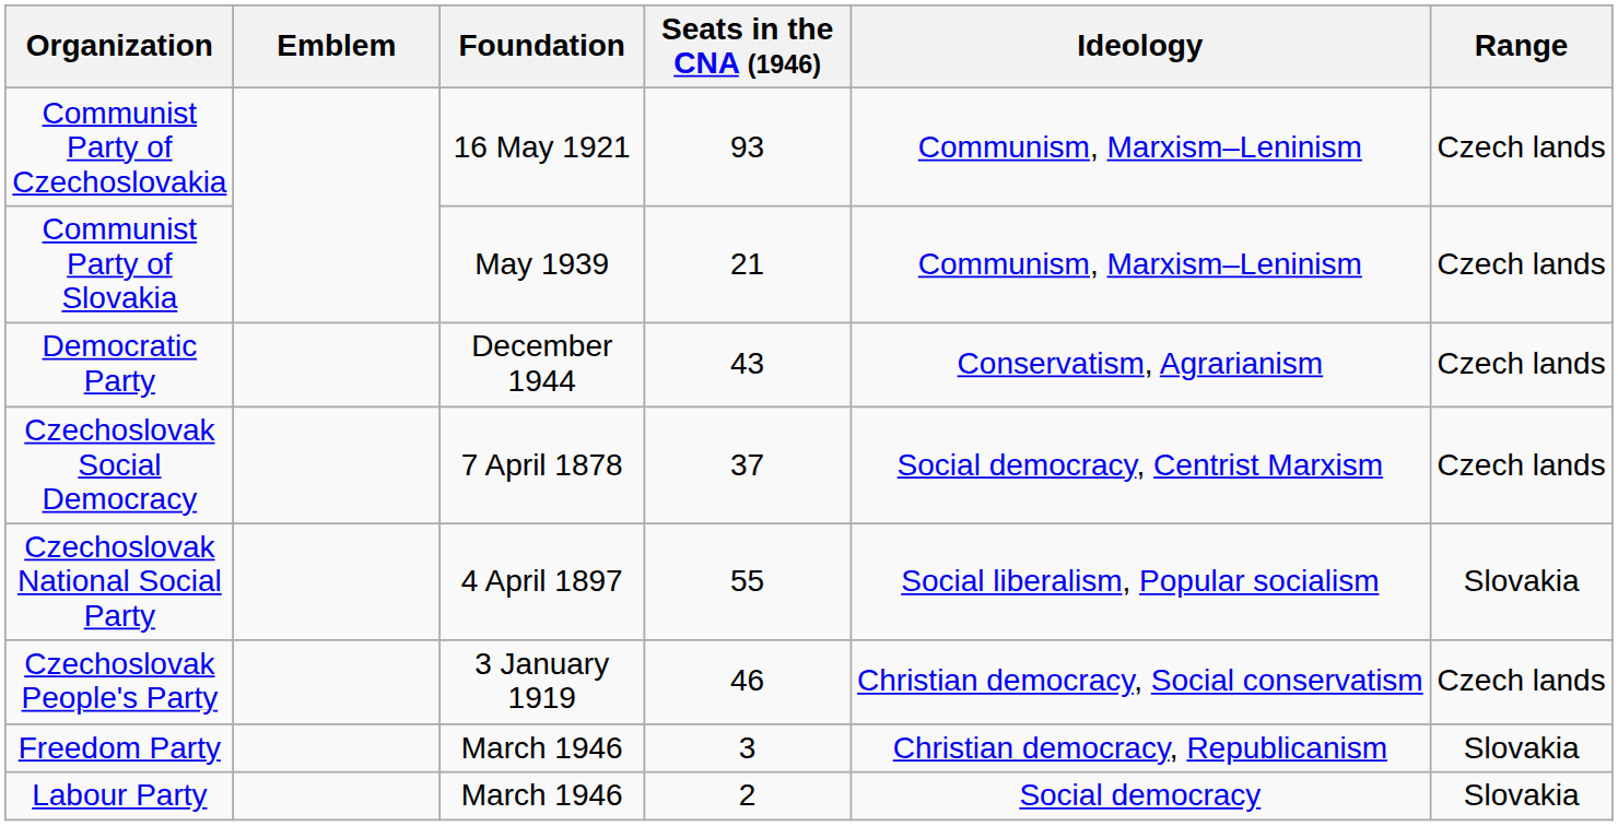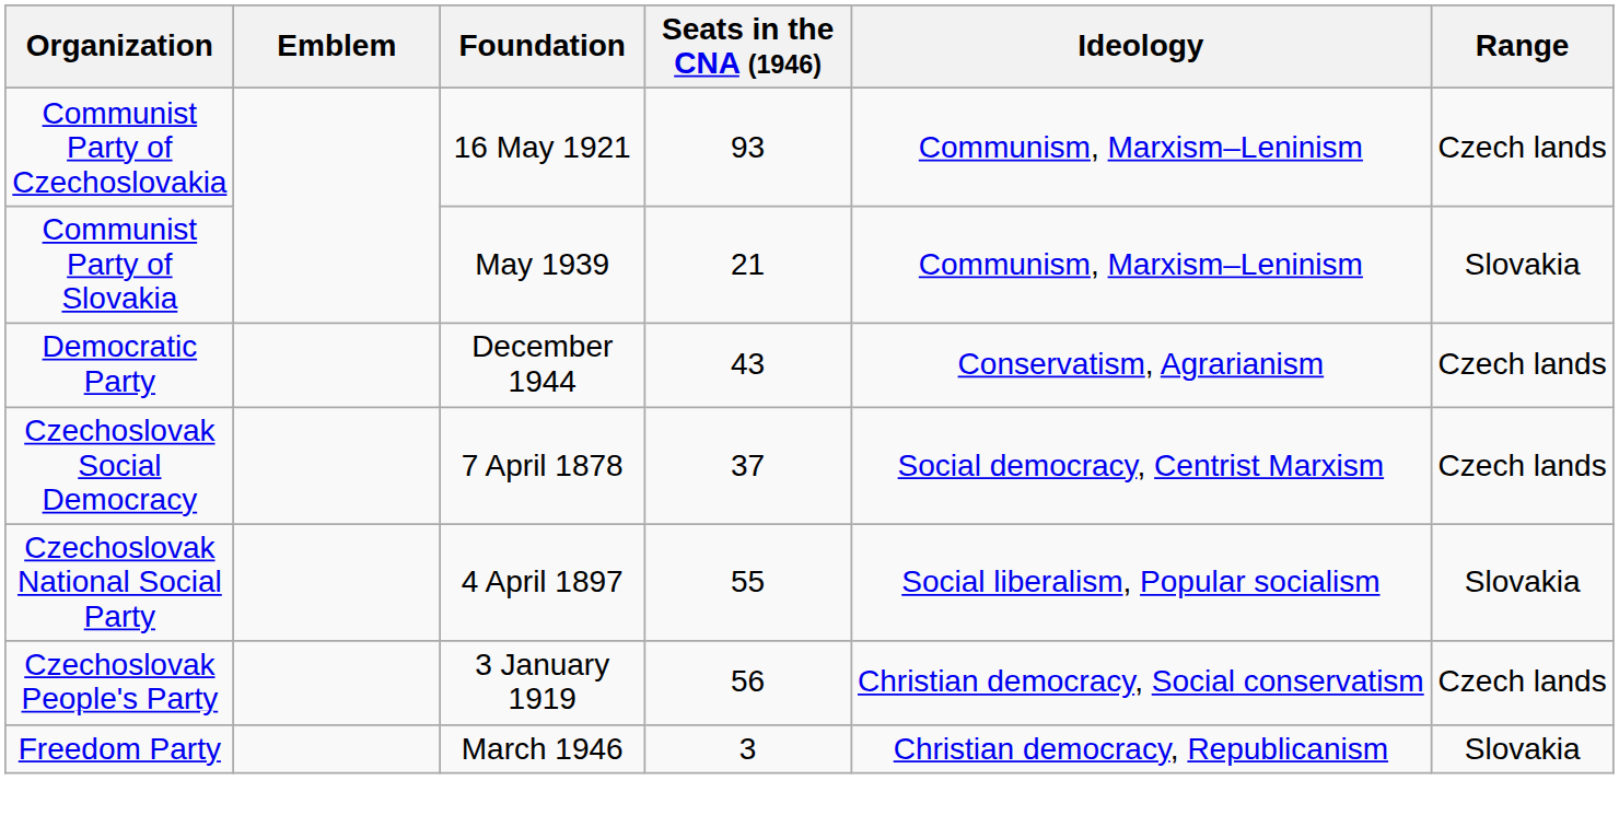Communist Party of Slovakia | Range: Czech lands -> Slovakia
Czechoslovak People's Party | Seats in the CNA (1946): 46 -> 56
- row: Labour Party | March 1946 | 2 | Social democracy | Slovakia
